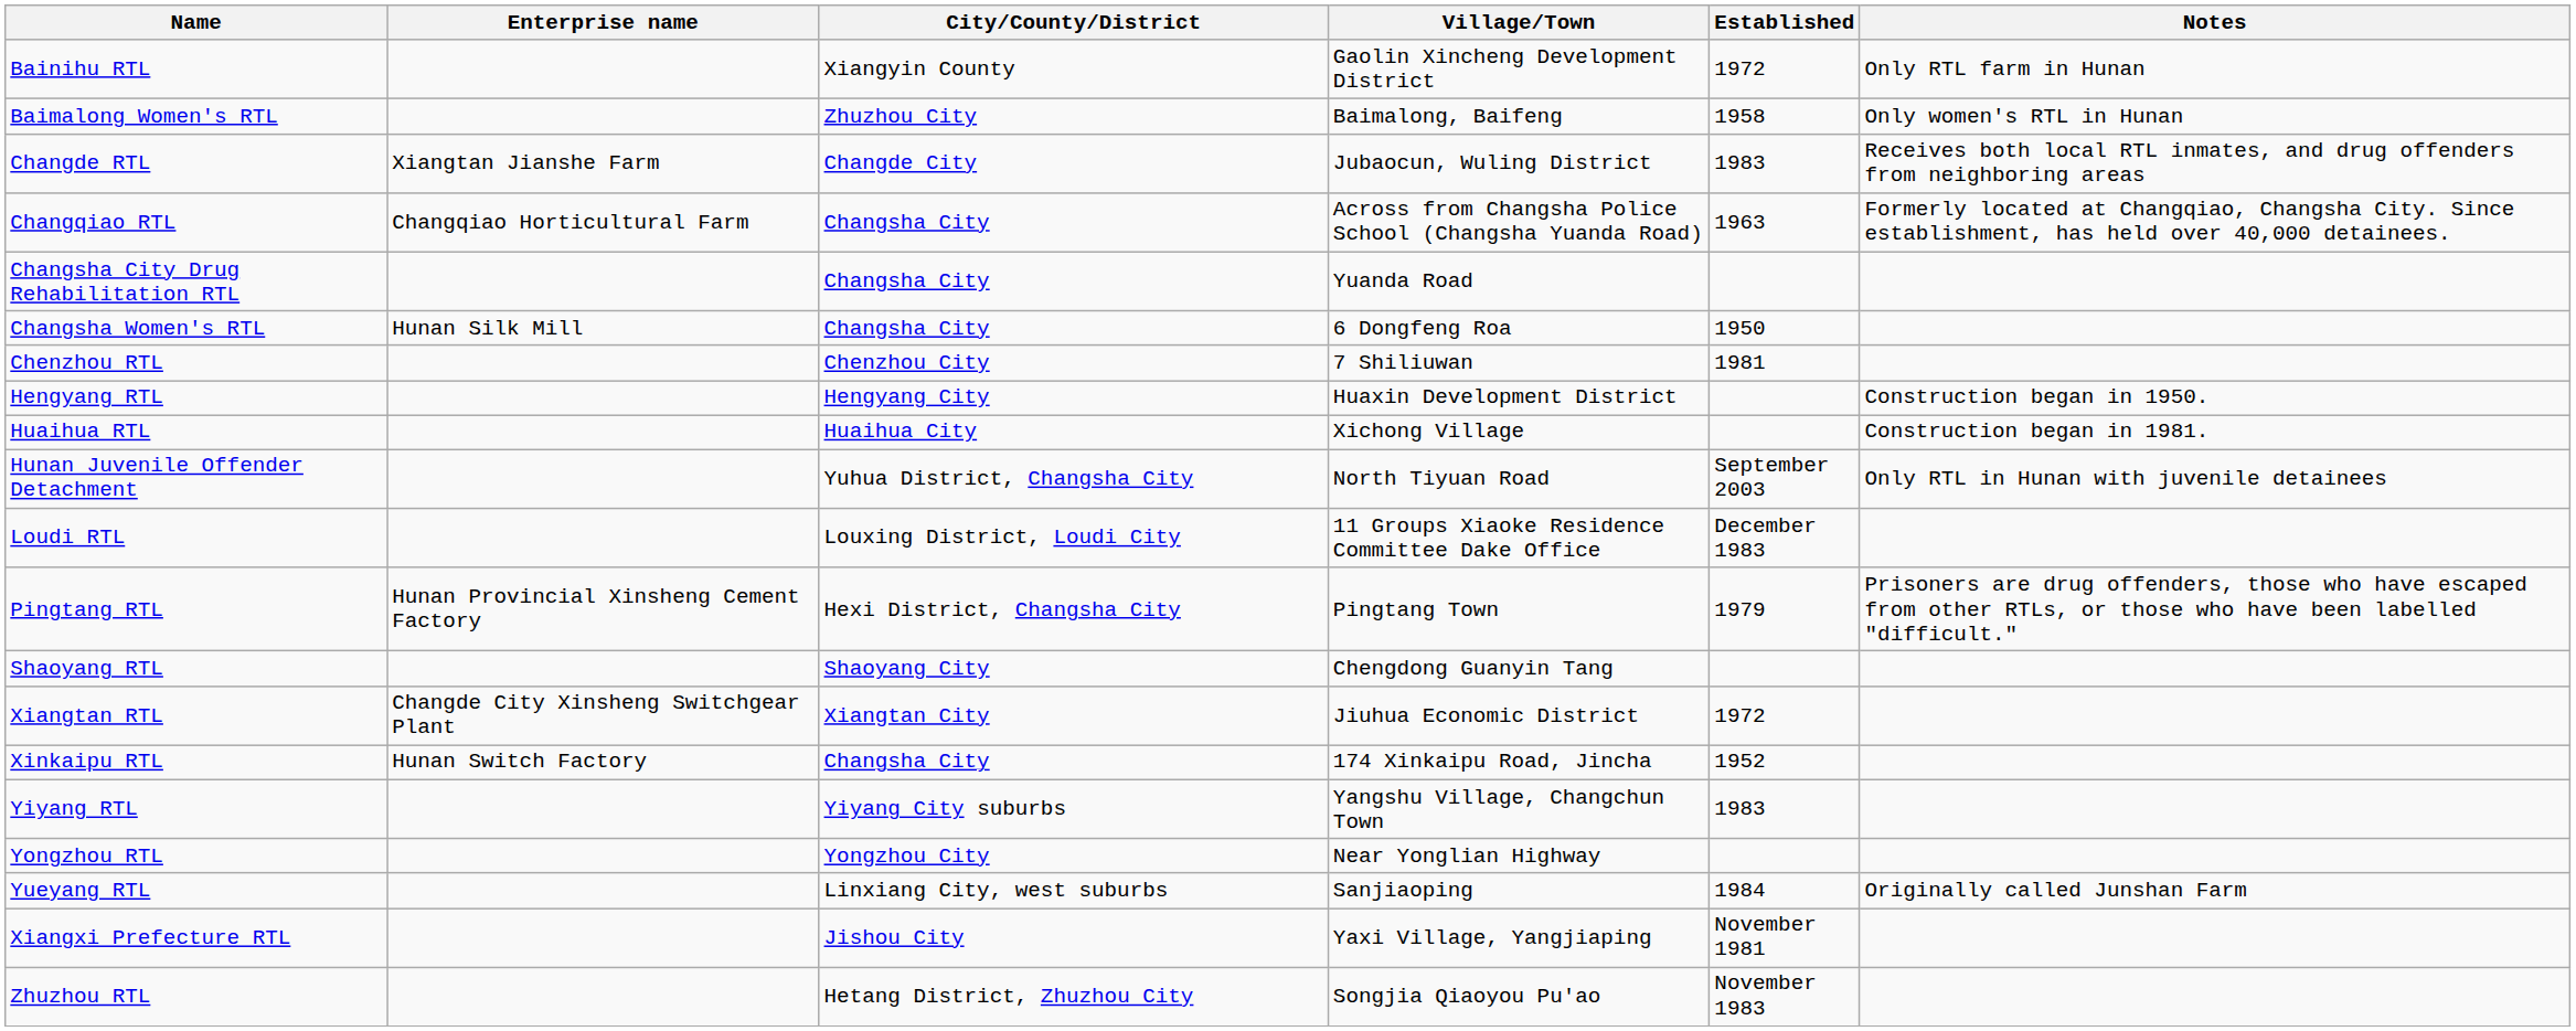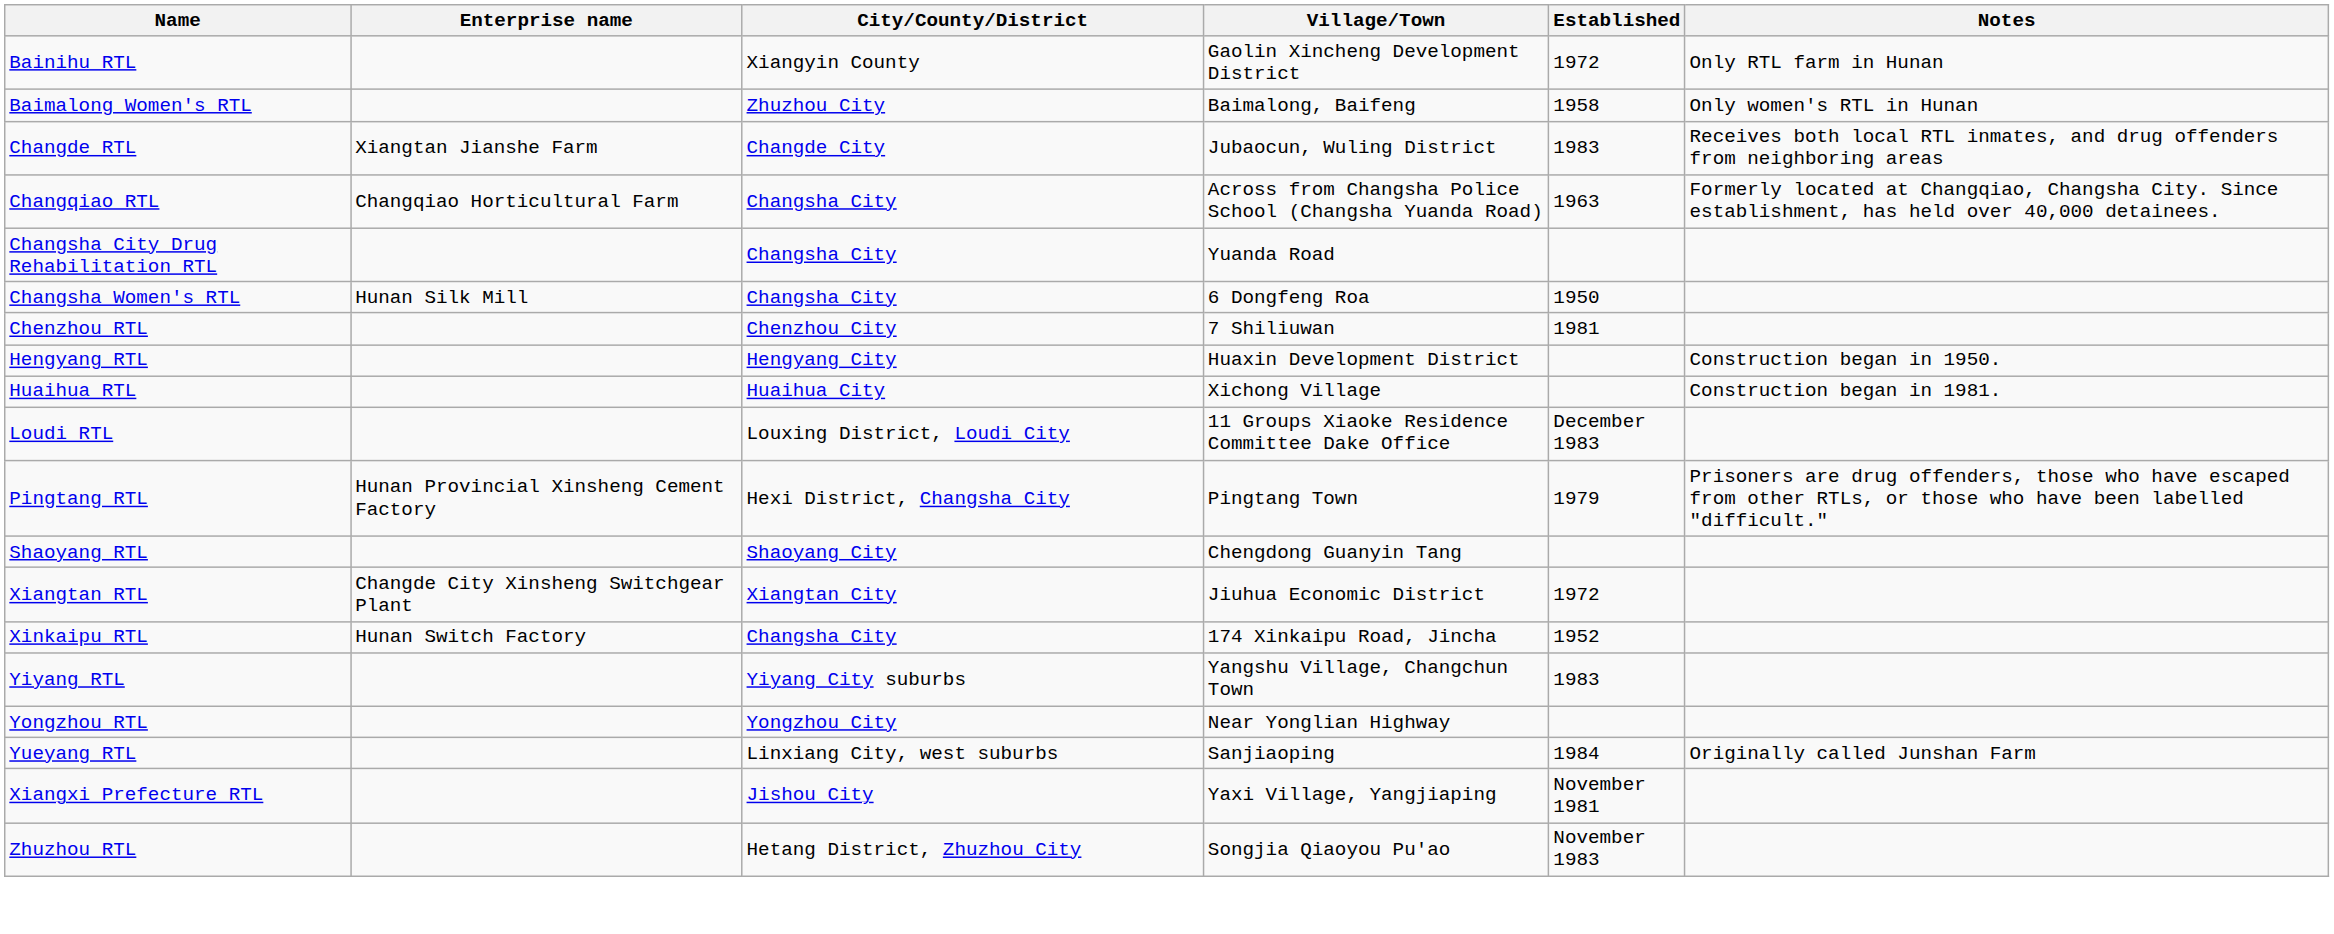- row: Hunan Juvenile Offender Detachment | Yuhua District, Changsha City | North Tiyuan Road | September 2003 | Only RTL in Hunan with juvenile detainees
